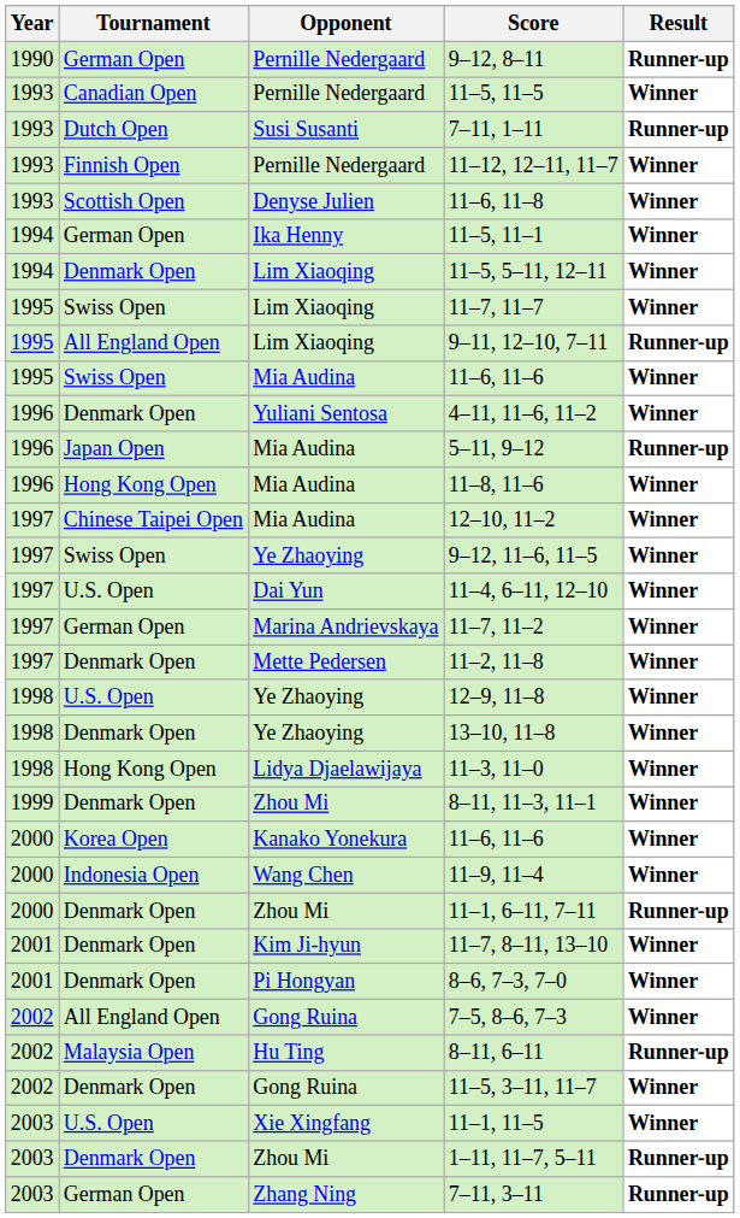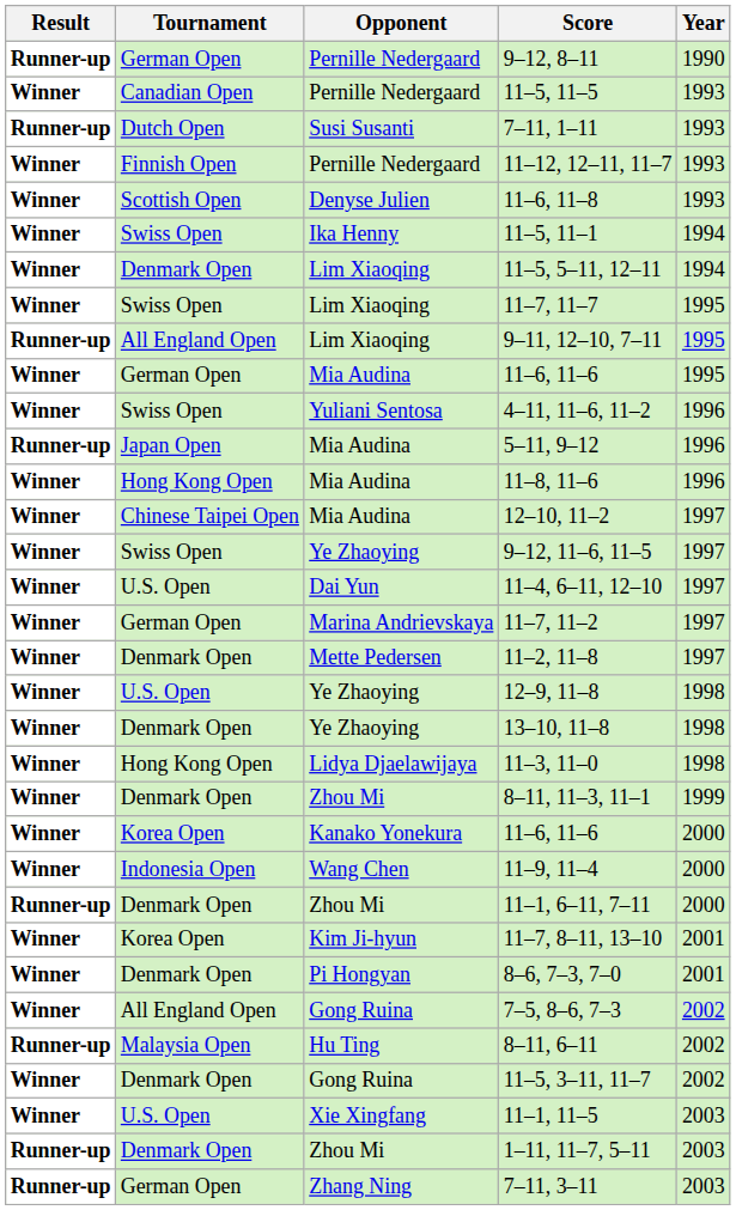columns swapped: Year <-> Result
11–5, 11–1 | Tournament: German Open -> Swiss Open
Mia Audina / 11–6, 11–6 | Tournament: Swiss Open -> German Open
4–11, 11–6, 11–2 | Tournament: Denmark Open -> Swiss Open
11–7, 8–11, 13–10 | Tournament: Denmark Open -> Korea Open
